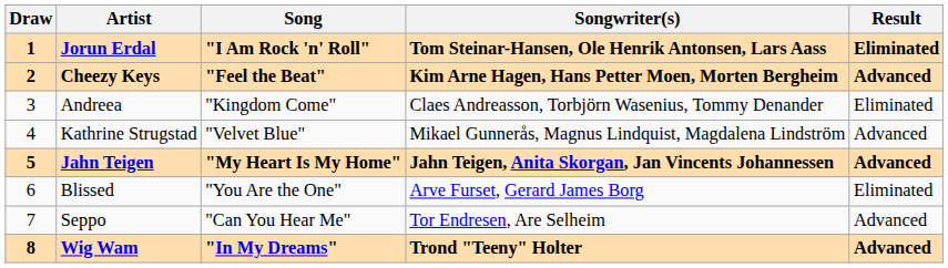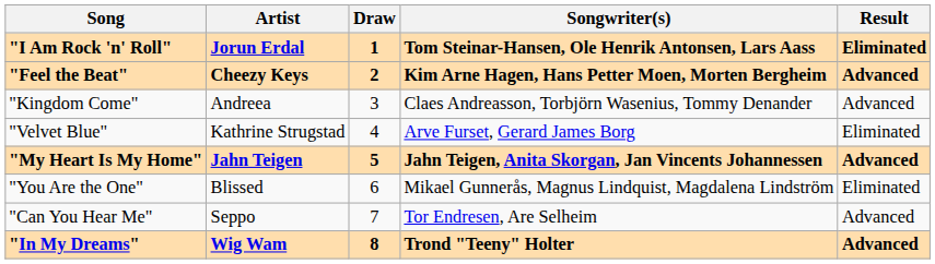columns swapped: Draw <-> Song
Andreea | Result: Eliminated -> Advanced
Kathrine Strugstad | Songwriter(s): Mikael Gunnerås, Magnus Lindquist, Magdalena Lindström -> Arve Furset, Gerard James Borg
Kathrine Strugstad | Result: Advanced -> Eliminated
Blissed | Songwriter(s): Arve Furset, Gerard James Borg -> Mikael Gunnerås, Magnus Lindquist, Magdalena Lindström
